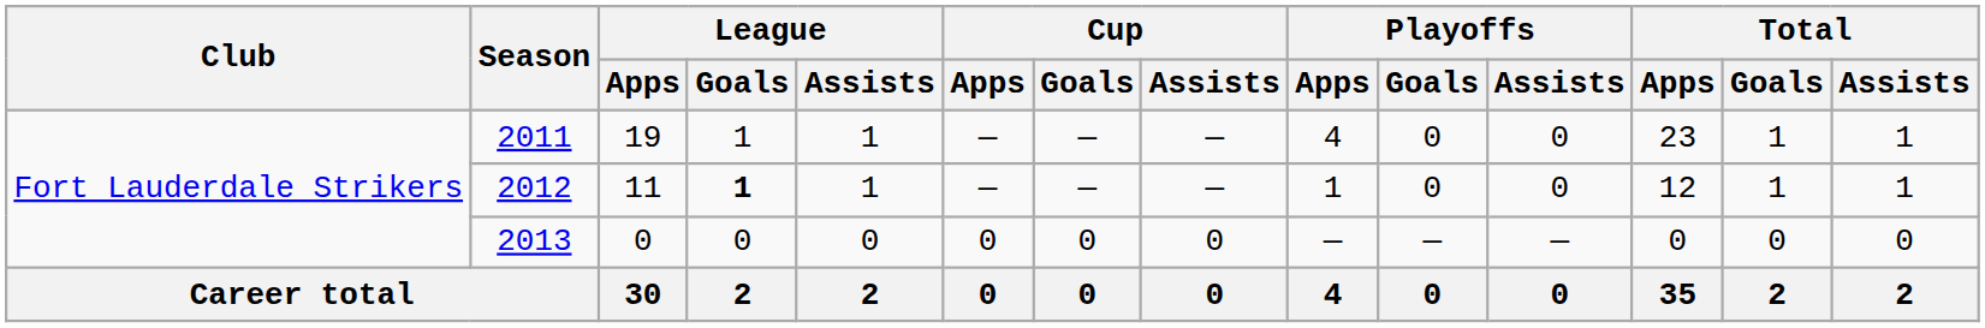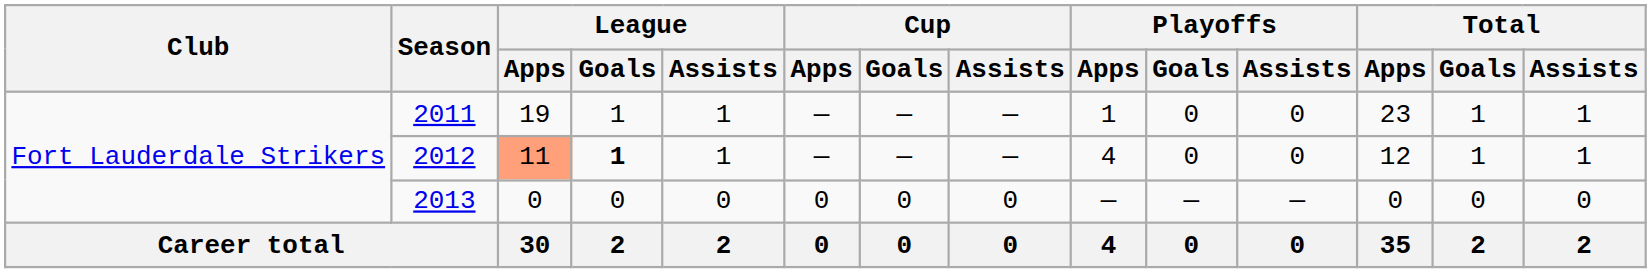2011 | Playoffs / Apps: 4 -> 1
2012 | League / Apps: no background -> lightsalmon background
2012 | Playoffs / Apps: 1 -> 4
